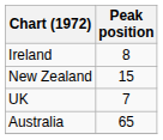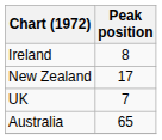New Zealand | Peak position: 15 -> 17
